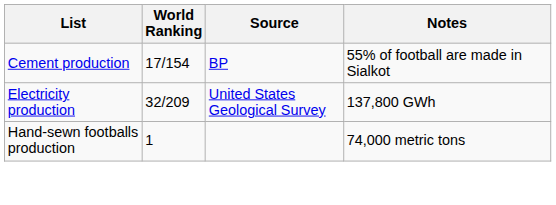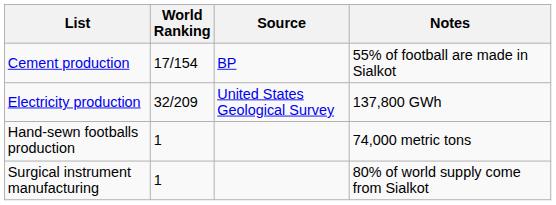+ row: Surgical instrument manufacturing | 1 | 80% of world supply come from Sialkot
